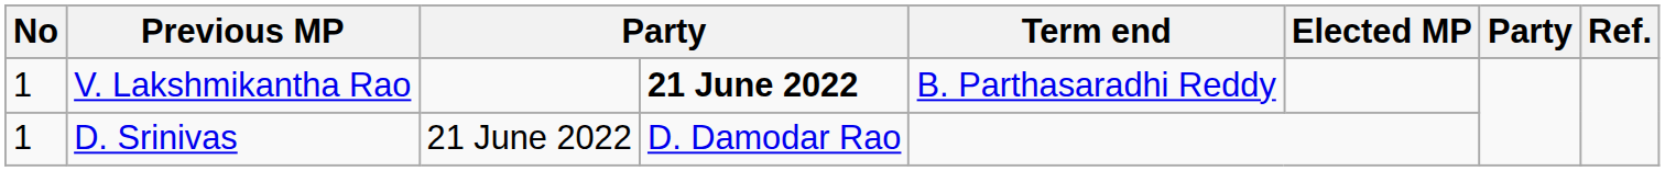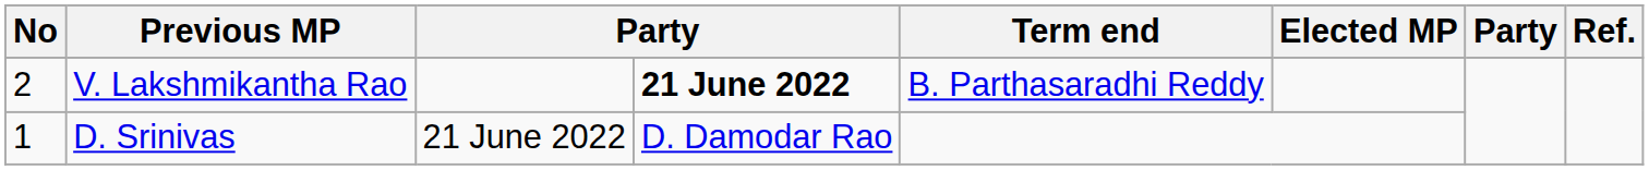V. Lakshmikantha Rao | No: 1 -> 2
